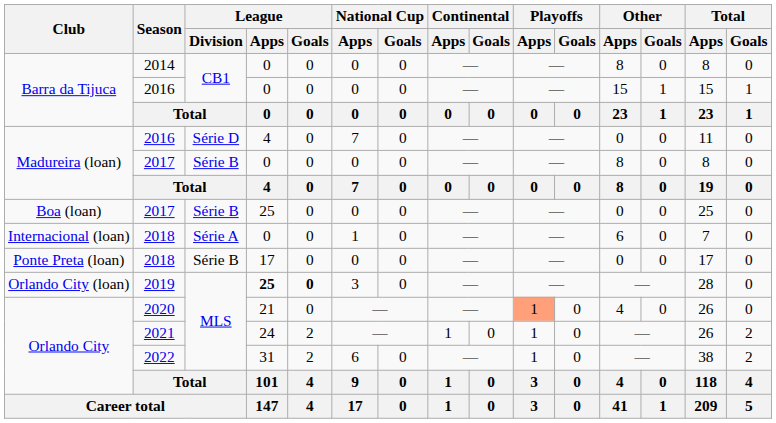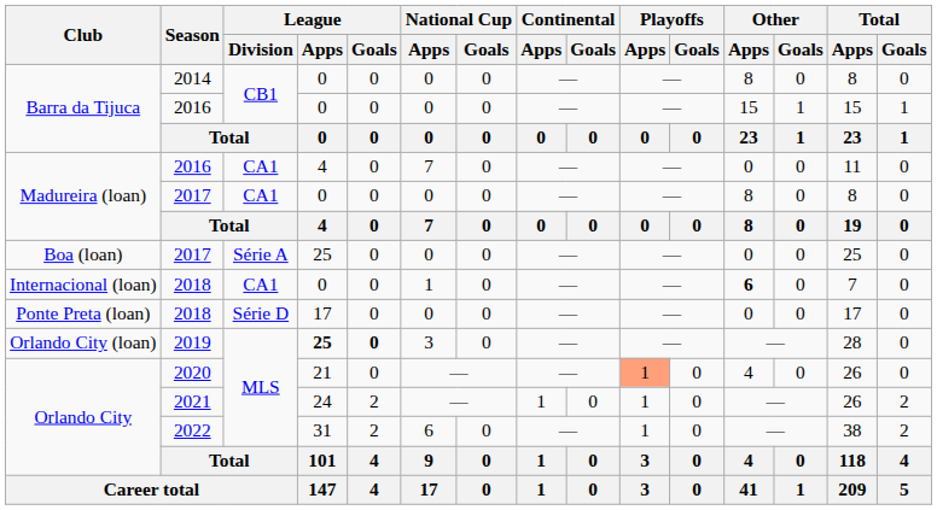Madureira (loan) / 2016 | League / Division: Série D -> CA1
Madureira (loan) / 2017 | League / Division: Série B -> CA1
Boa (loan) / 2017 | League / Division: Série B -> Série A
Internacional (loan) / 2018 | League / Division: Série A -> CA1
Internacional (loan) / 2018 | Other / Apps: normal -> bold
Ponte Preta (loan) / 2018 | League / Division: Série B -> Série D
